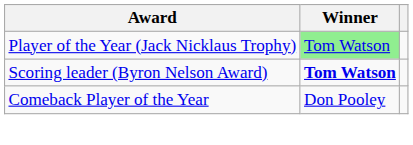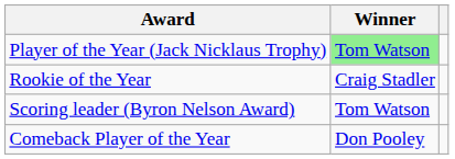+ row: Rookie of the Year | Craig Stadler
Scoring leader (Byron Nelson Award) | Winner: bold -> normal
